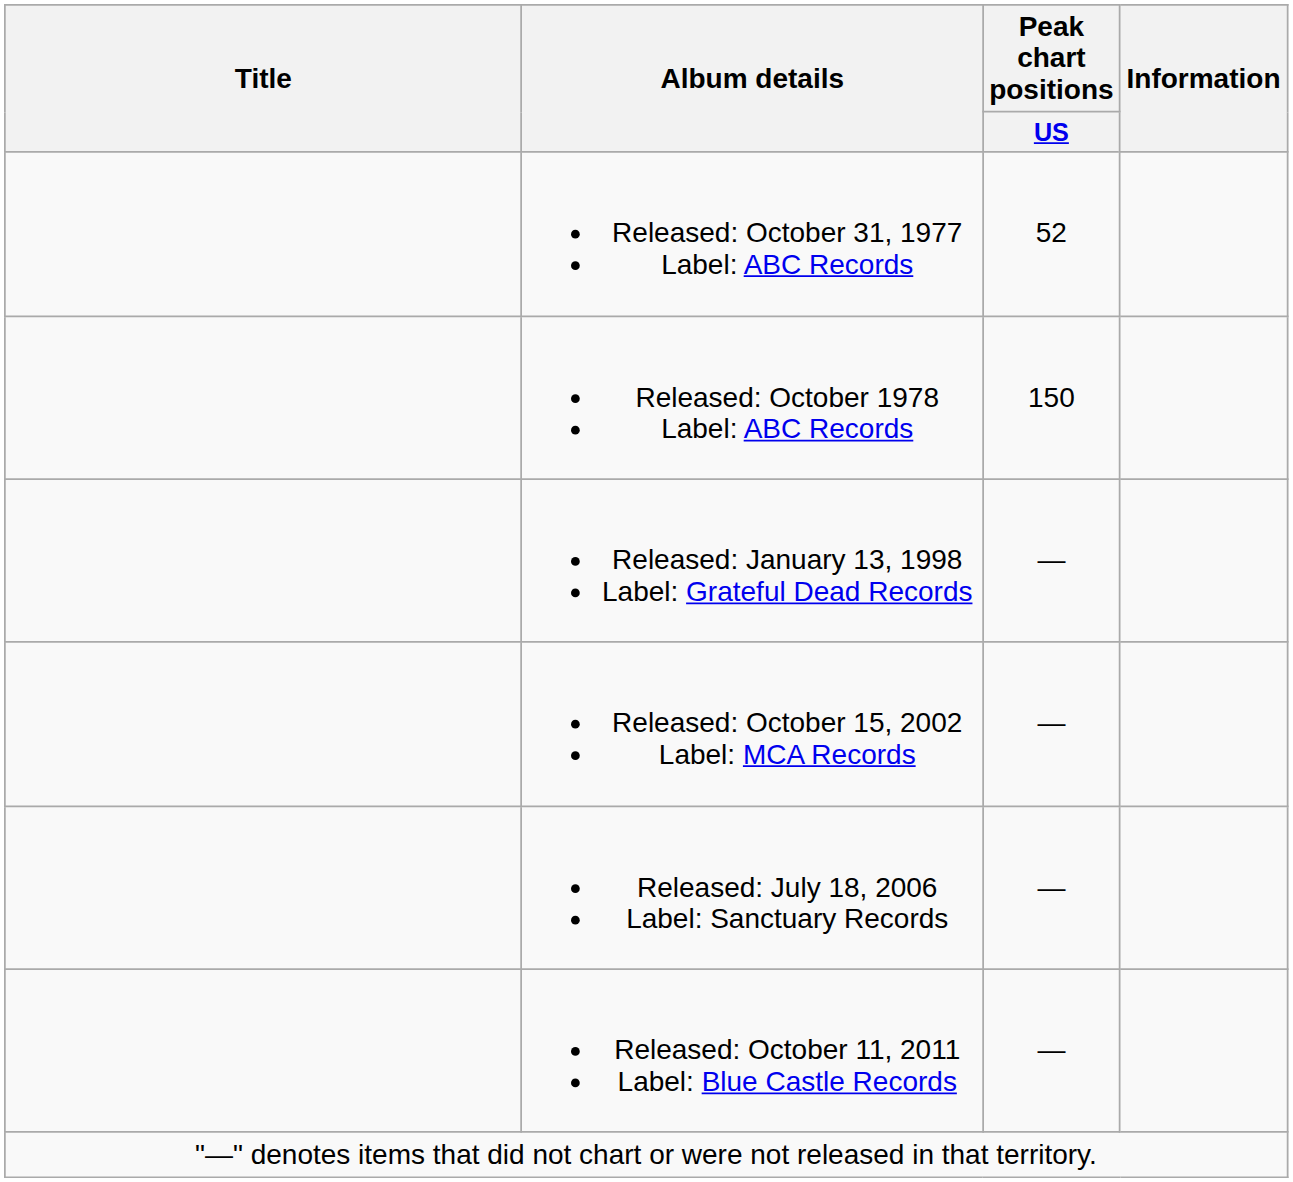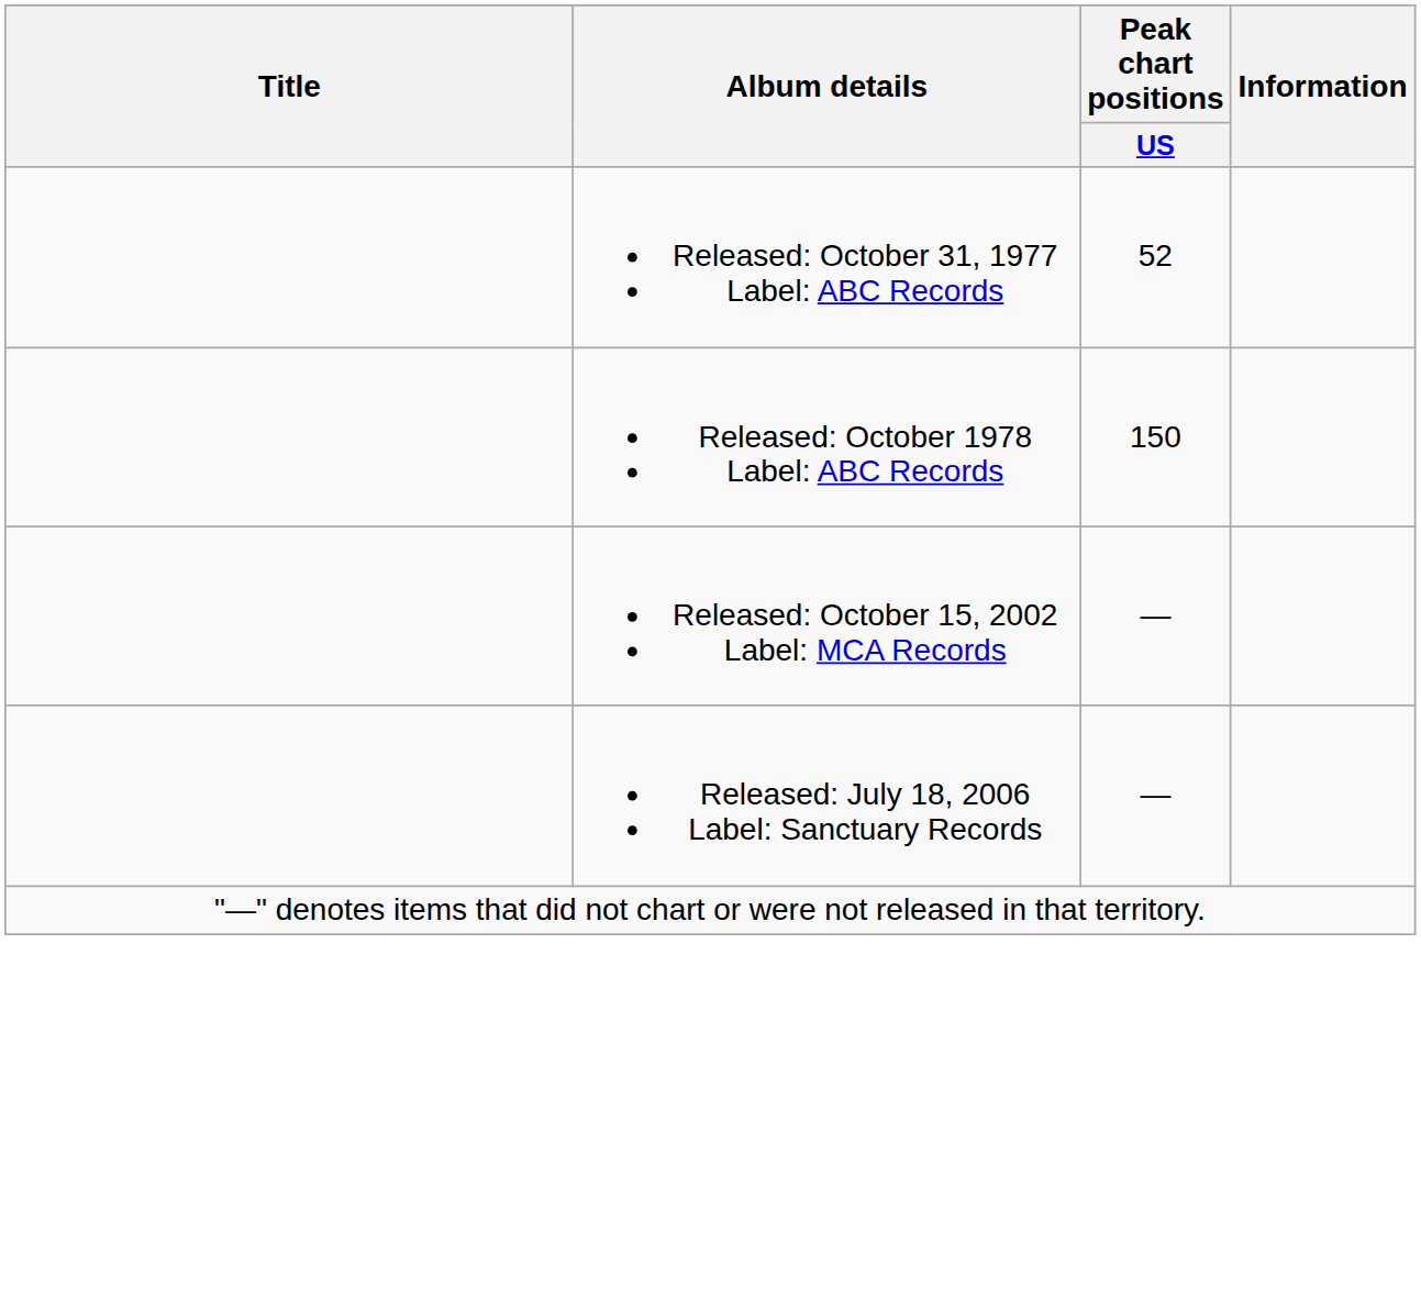- row: Released: January 13, 1998 Label: Grateful Dead Records | —
- row: Released: October 11, 2011 Label: Blue Castle Records | —
